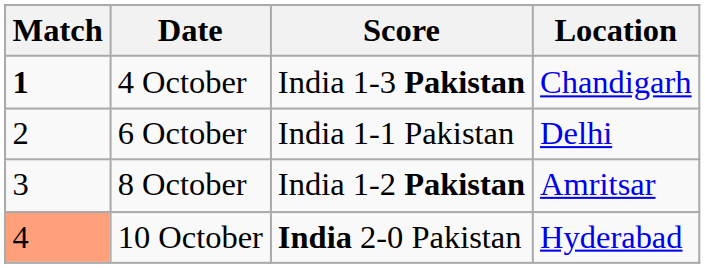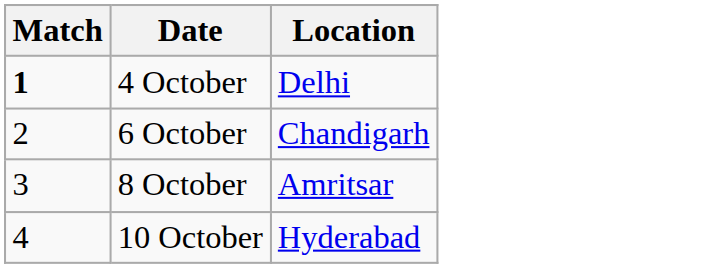- column: Score | India 1-3 Pakistan | India 1-1 Pakistan | India 1-2 Pakistan | India 2-0 Pakistan
4 October | Location: Chandigarh -> Delhi
6 October | Location: Delhi -> Chandigarh
10 October | Match: lightsalmon background -> no background
